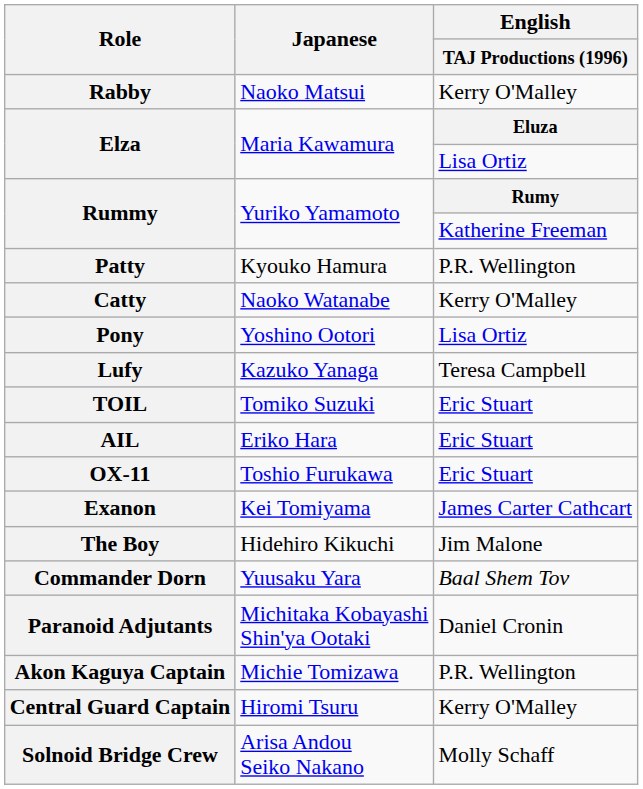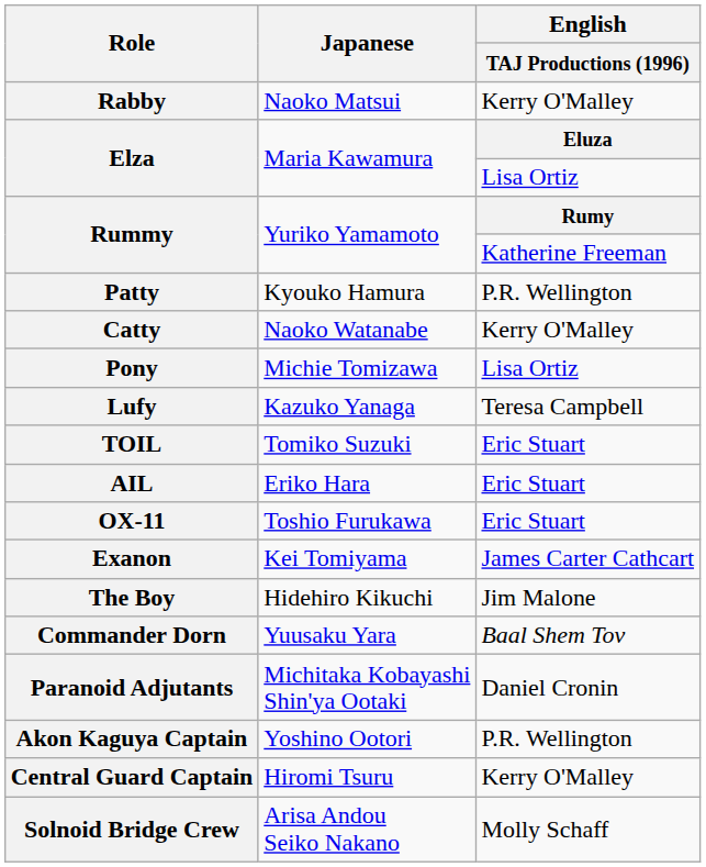Pony | Japanese: Yoshino Ootori -> Michie Tomizawa
Akon Kaguya Captain | Japanese: Michie Tomizawa -> Yoshino Ootori
